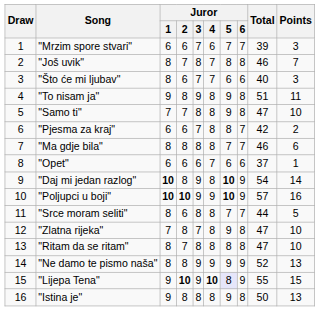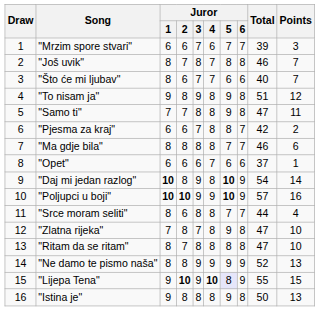"Što će mi ljubav" | Points: 3 -> 7
"To nisam ja" | Points: 11 -> 12
"Samo ti" | Points: 10 -> 11
"Srce moram seliti" | Points: 5 -> 4
